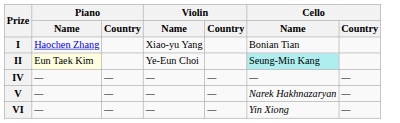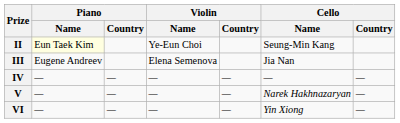- row: I | Haochen Zhang | Xiao-yu Yang | Bonian Tian
II | Cello / Name: paleturquoise background -> no background
+ row: III | Eugene Andreev | Elena Semenova | Jia Nan
